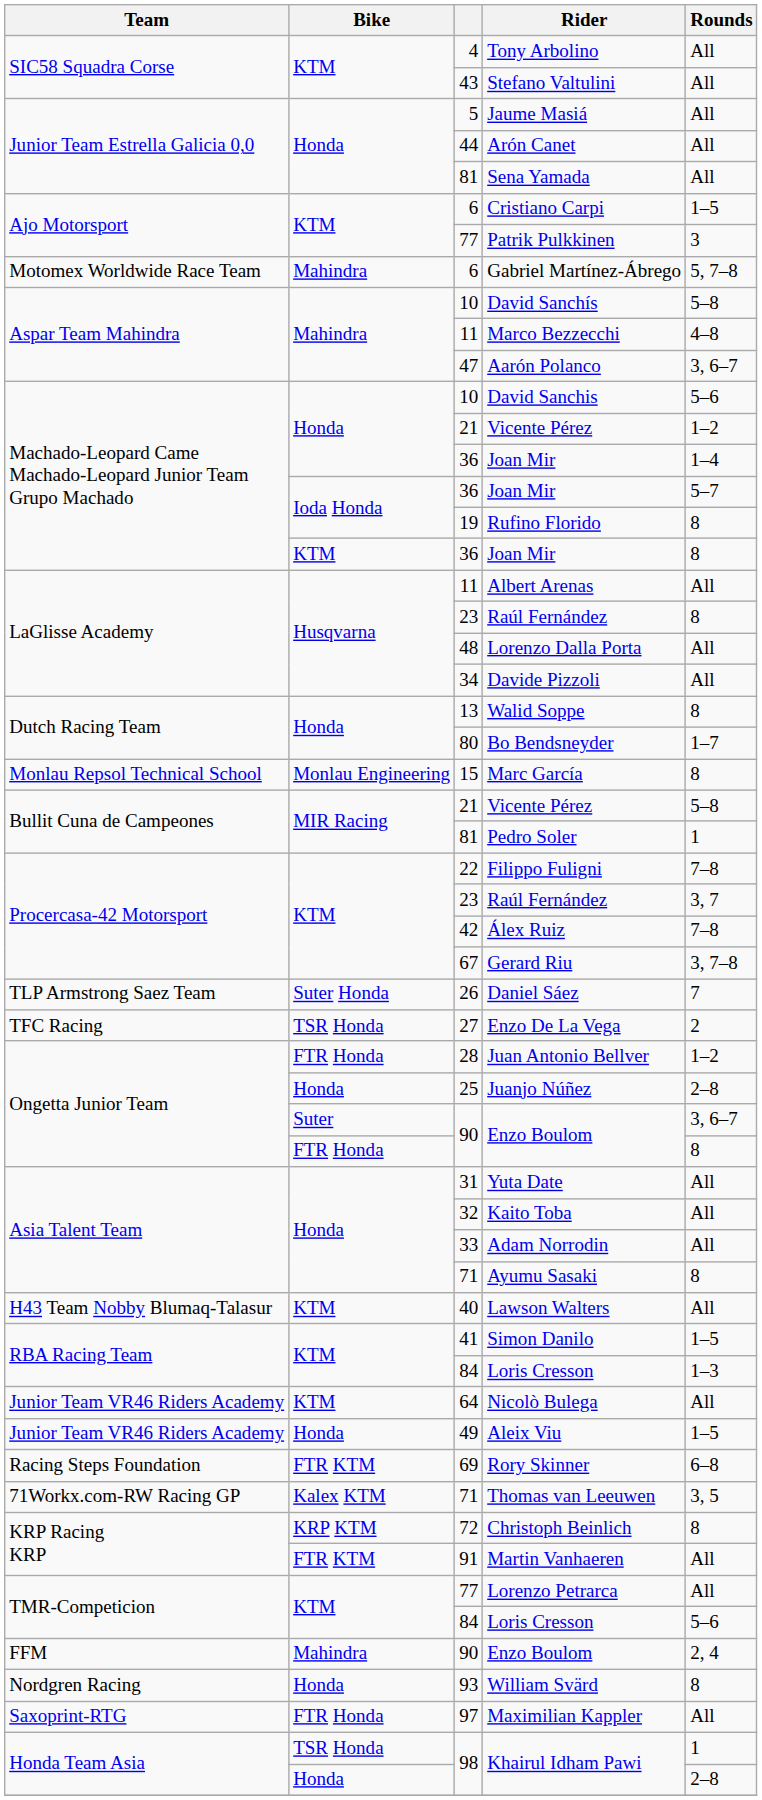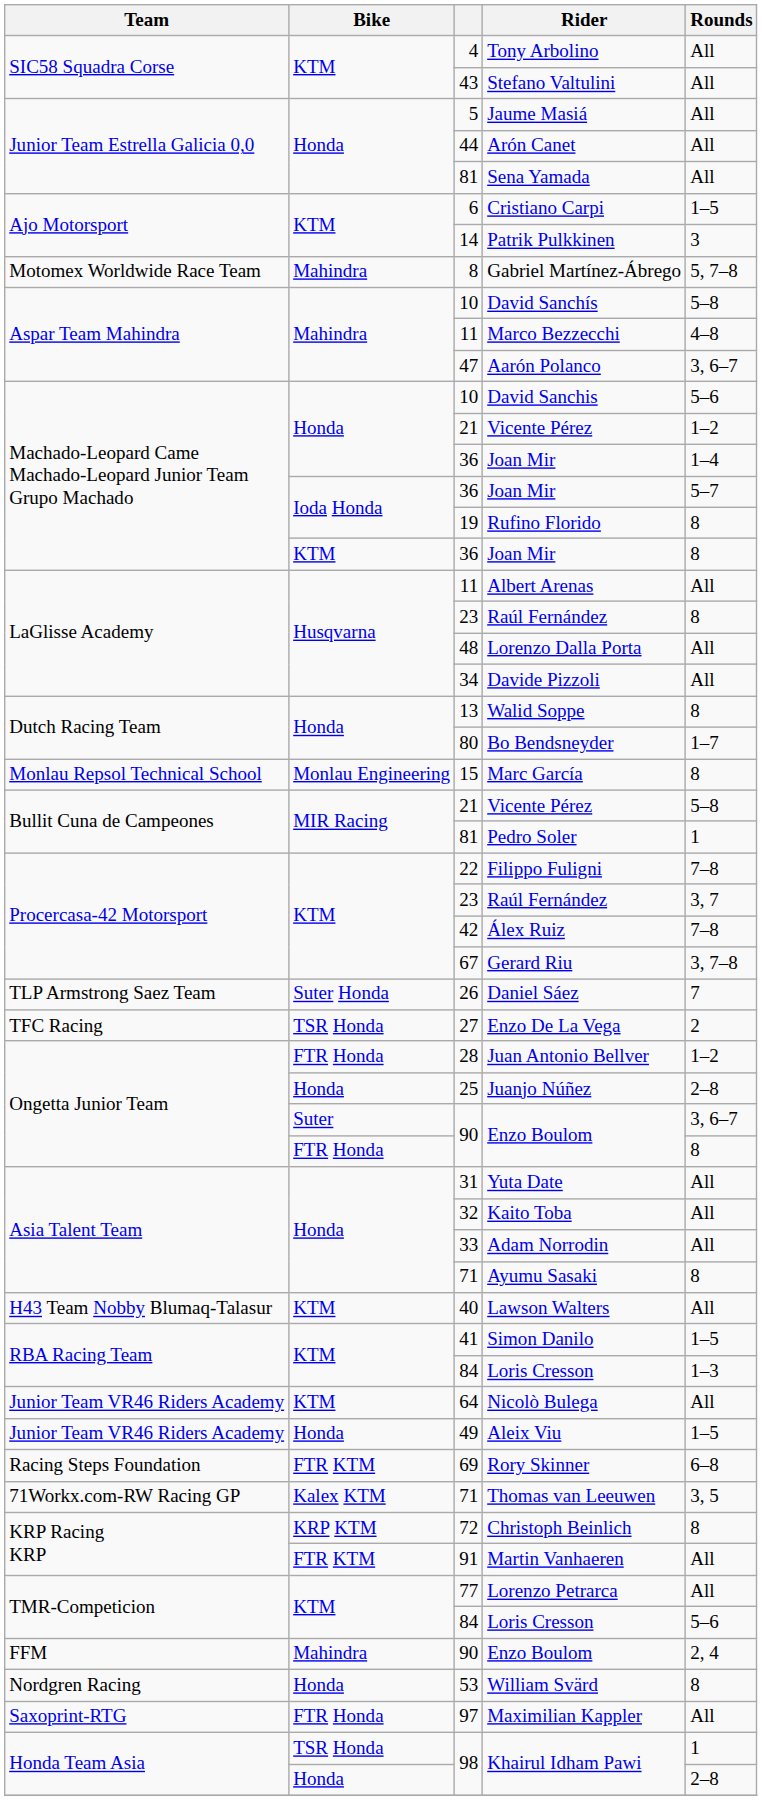Patrik Pulkkinen | column 3: 77 -> 14
Gabriel Martínez-Ábrego | column 3: 6 -> 8
William Svärd | column 3: 93 -> 53
